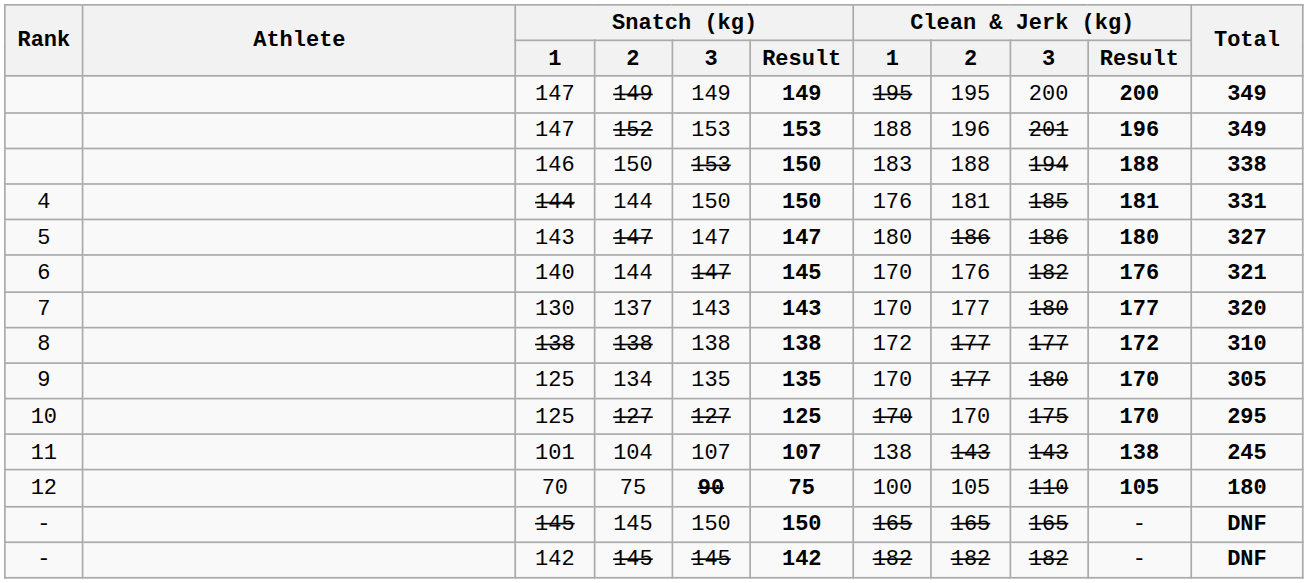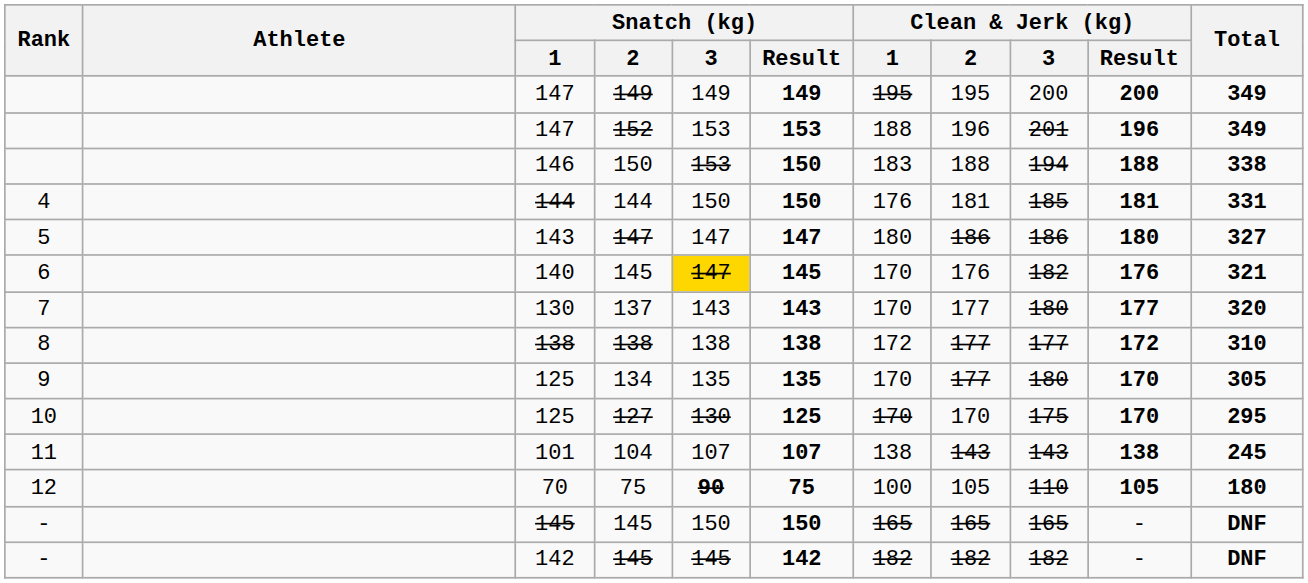140 | Snatch (kg) / 2: 144 -> 145
140 | Snatch (kg) / 3: no background -> gold background
10 / 125 | Snatch (kg) / 3: 127 -> 130
